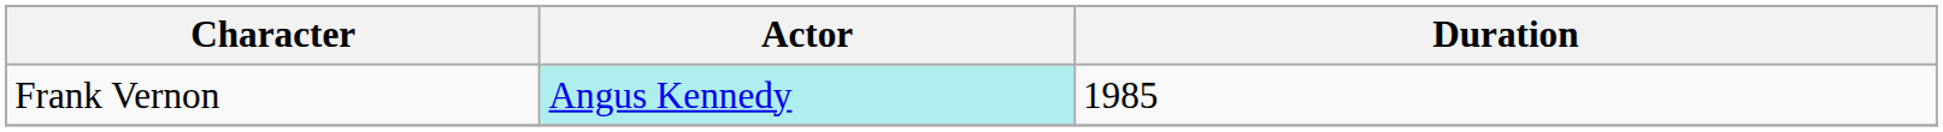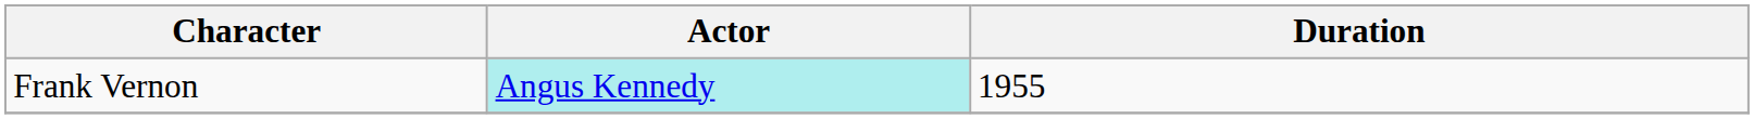Frank Vernon | Duration: 1985 -> 1955
